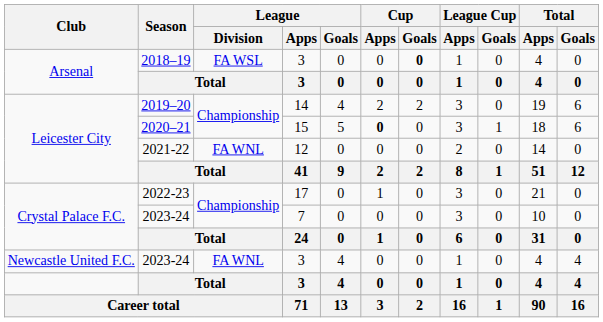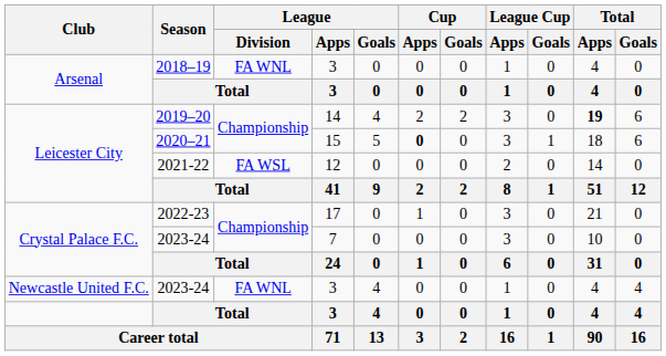2018–19 | League / Division: FA WSL -> FA WNL
2018–19 | Cup / Goals: bold -> normal
2019–20 | Total / Apps: normal -> bold
2021-22 | League / Division: FA WNL -> FA WSL
